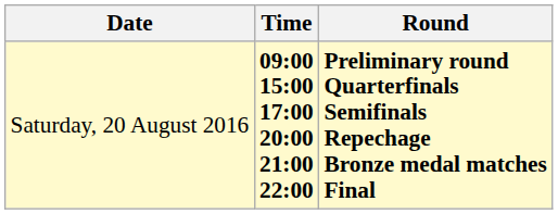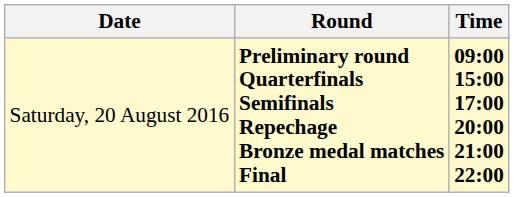columns swapped: Time <-> Round
